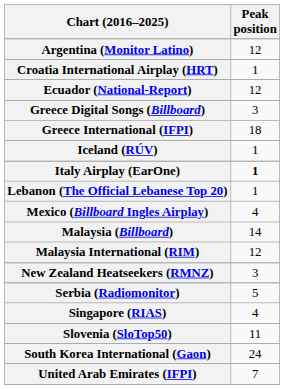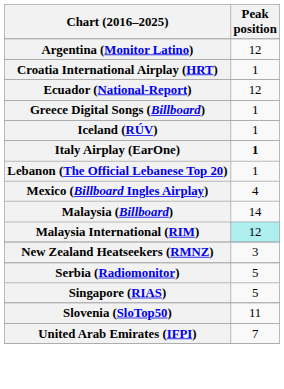Greece Digital Songs (Billboard) | Peak position: 3 -> 1
- row: Greece International (IFPI) | 18
Malaysia International (RIM) | Peak position: no background -> paleturquoise background
Singapore (RIAS) | Peak position: 4 -> 5
- row: South Korea International (Gaon) | 24
